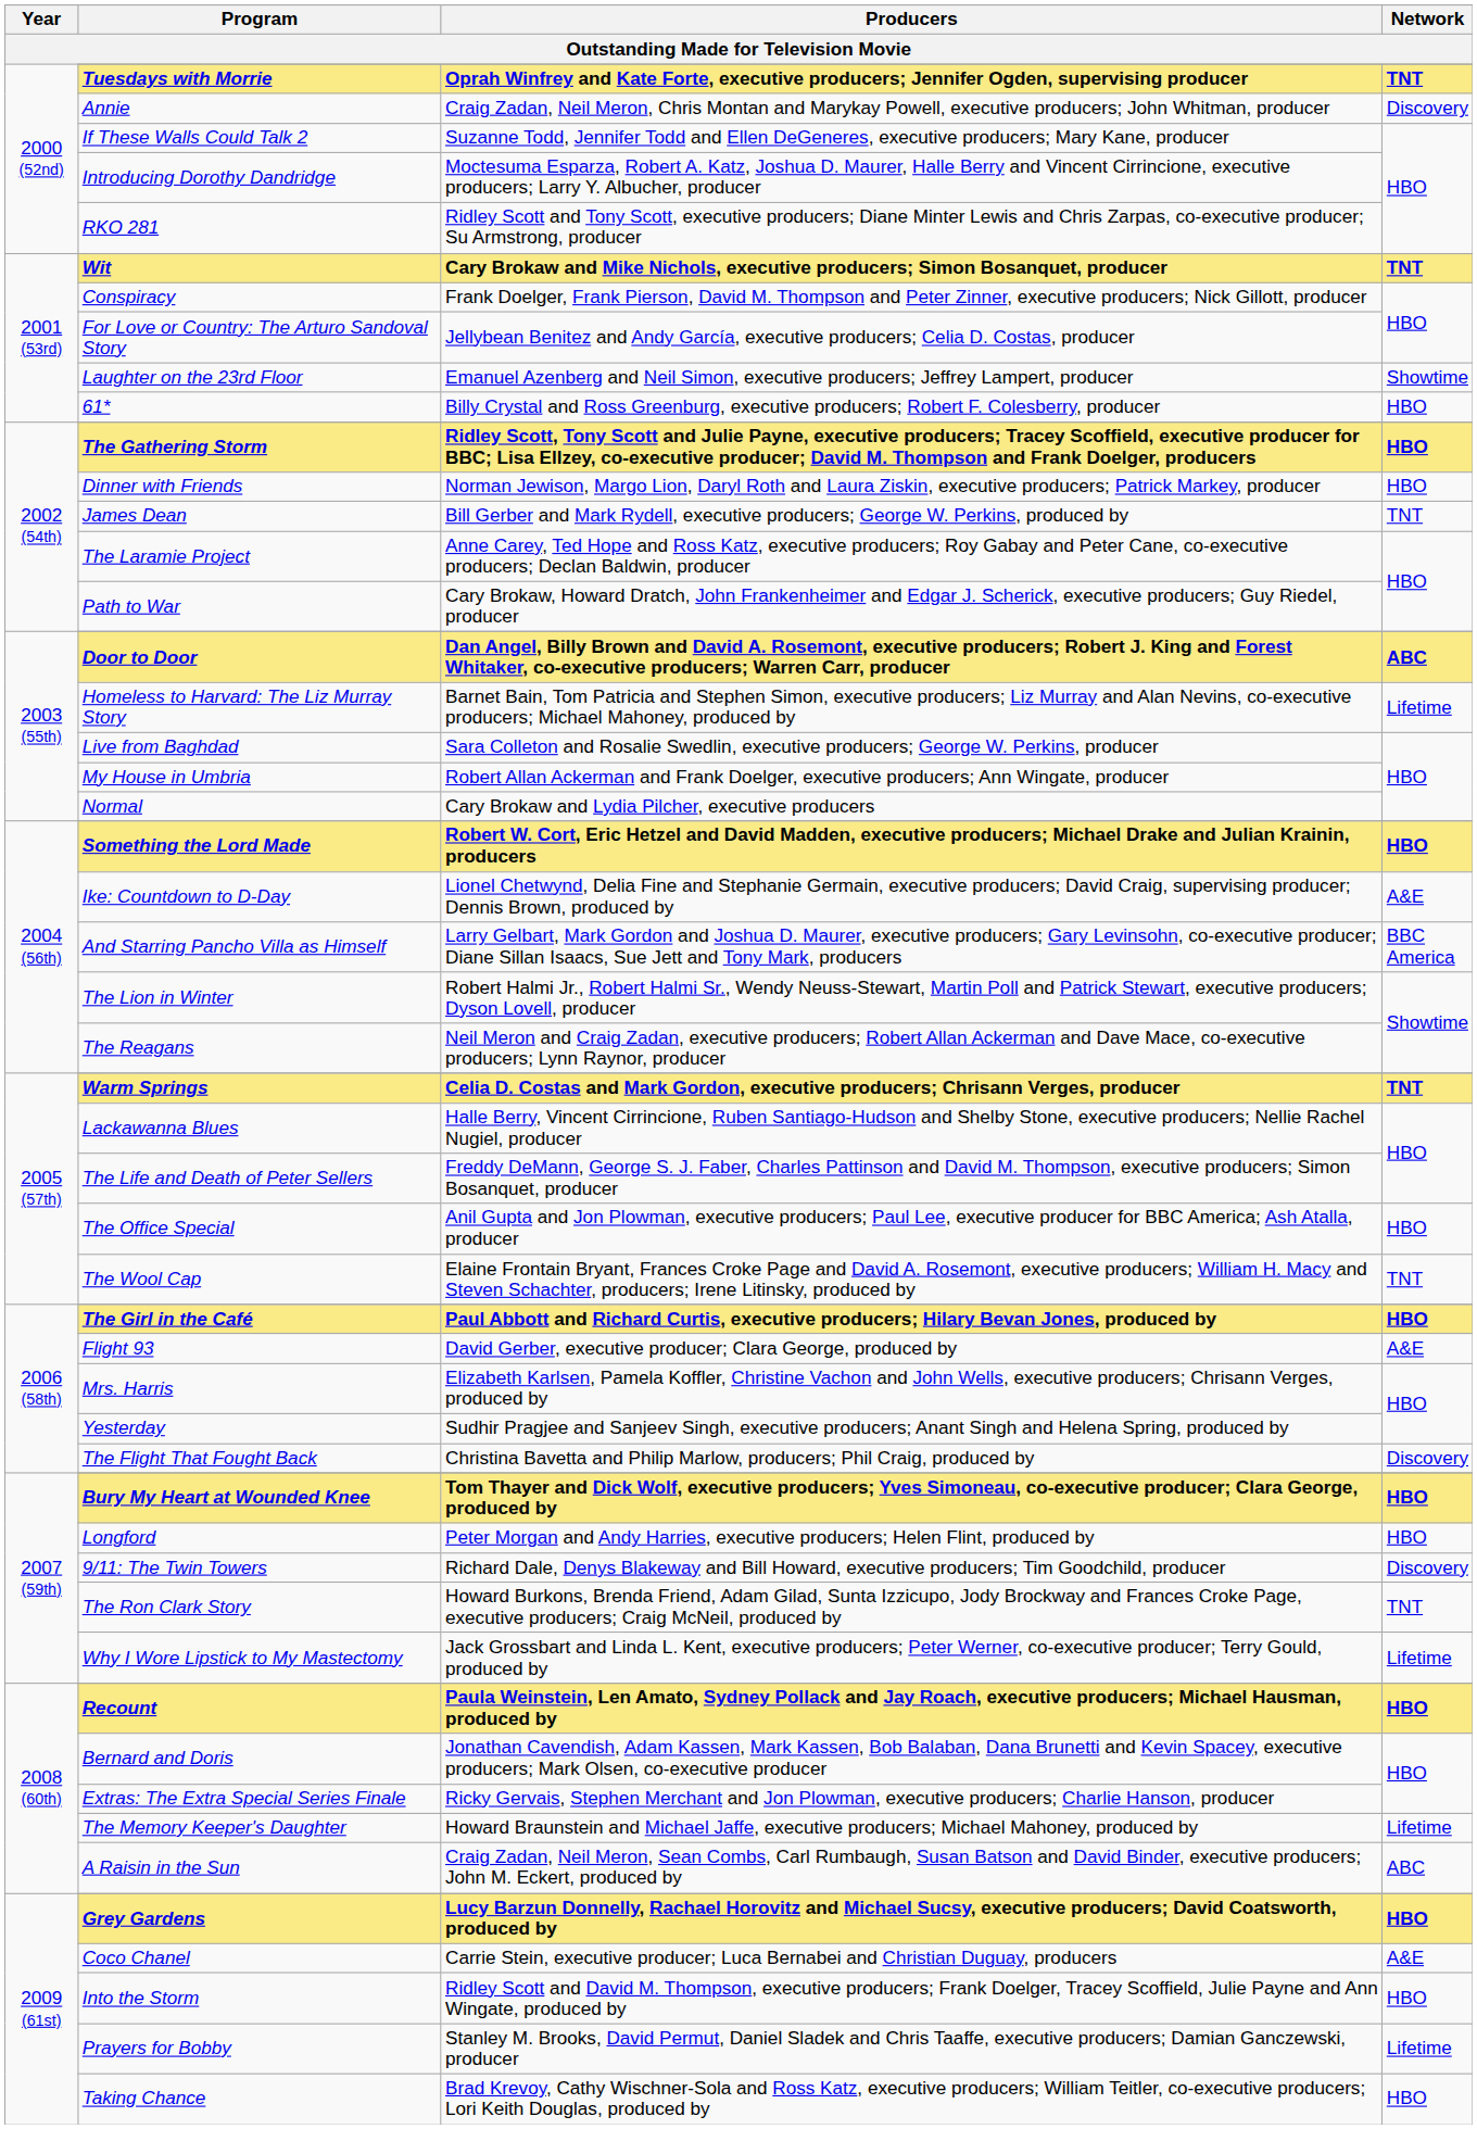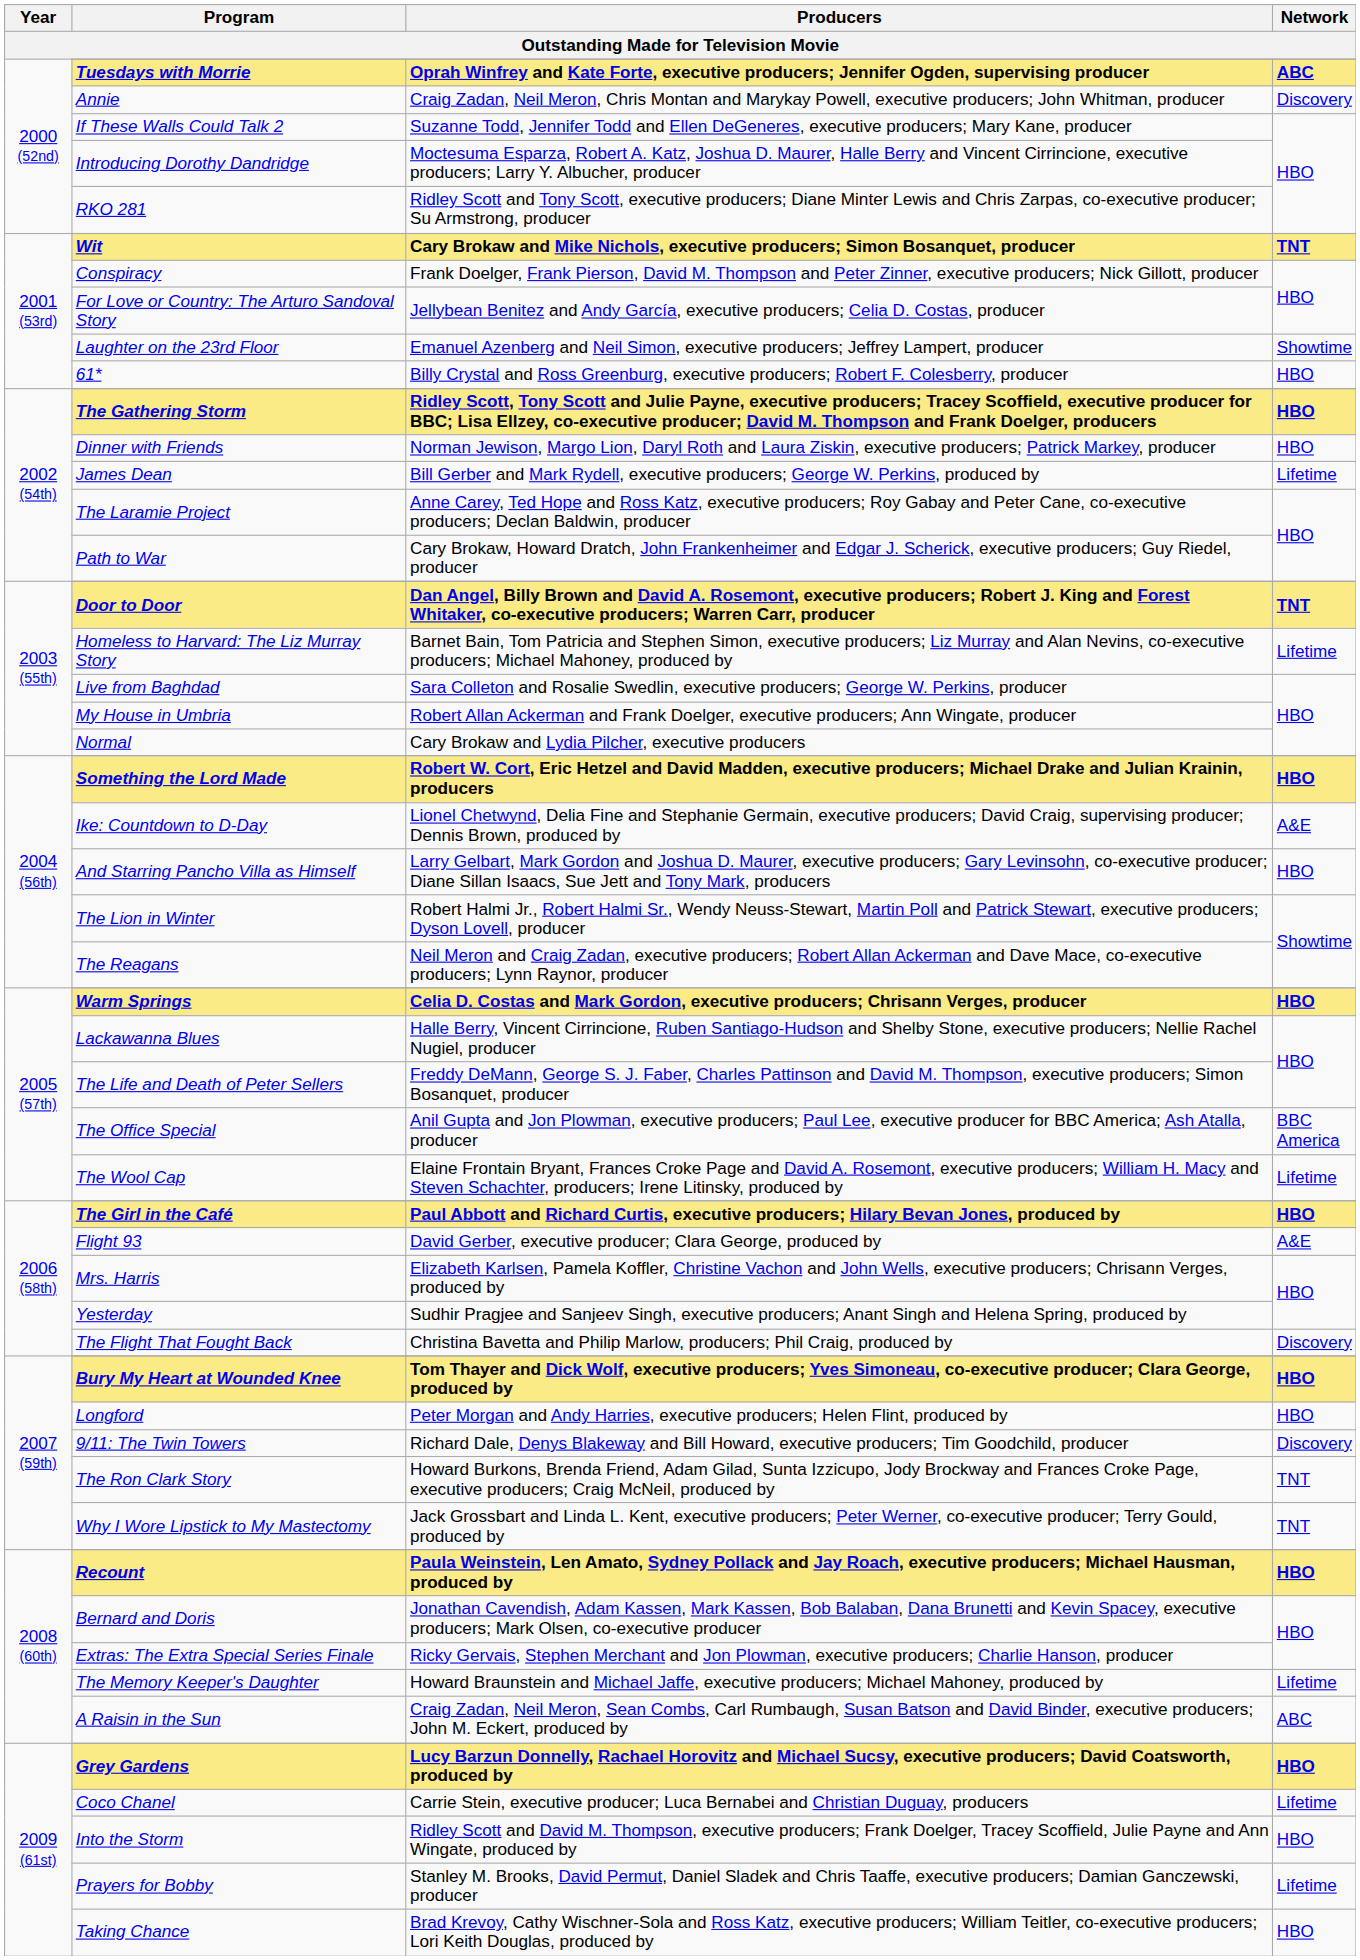Tuesdays with Morrie | Network: TNT -> ABC
James Dean | Network: TNT -> Lifetime
Door to Door | Network: ABC -> TNT
And Starring Pancho Villa as Himself | Network: BBC America -> HBO
Warm Springs | Network: TNT -> HBO
The Office Special | Network: HBO -> BBC America
The Wool Cap | Network: TNT -> Lifetime
Why I Wore Lipstick to My Mastectomy | Network: Lifetime -> TNT
Coco Chanel | Network: A&E -> Lifetime
